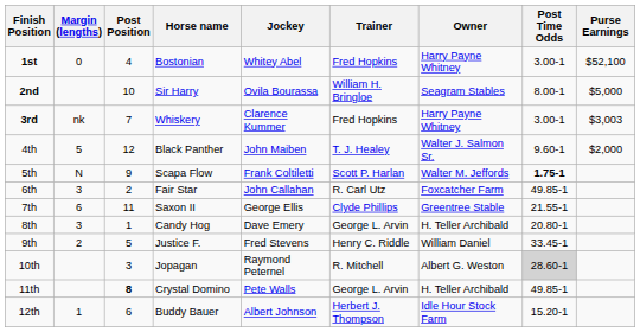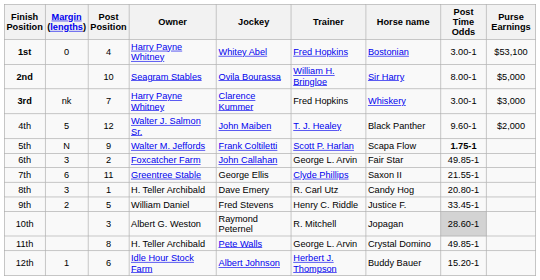columns swapped: Horse name <-> Owner
1st | Purse Earnings: $52,100 -> $53,100
3rd | Purse Earnings: $3,003 -> $3,000
6th | Trainer: R. Carl Utz -> George L. Arvin
8th | Trainer: George L. Arvin -> R. Carl Utz
11th | Post Position: bold -> normal
